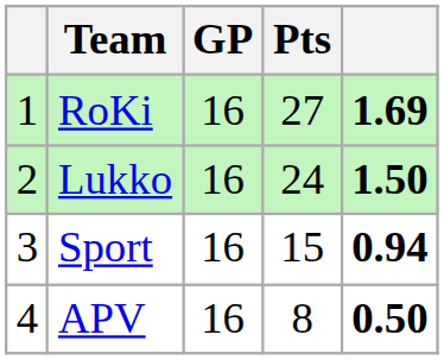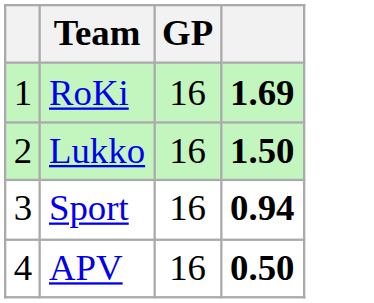- column: Pts | 27 | 24 | 15 | 8
